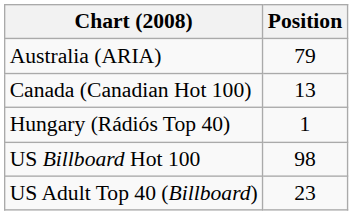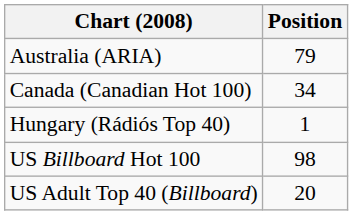Canada (Canadian Hot 100) | Position: 13 -> 34
US Adult Top 40 (Billboard) | Position: 23 -> 20
